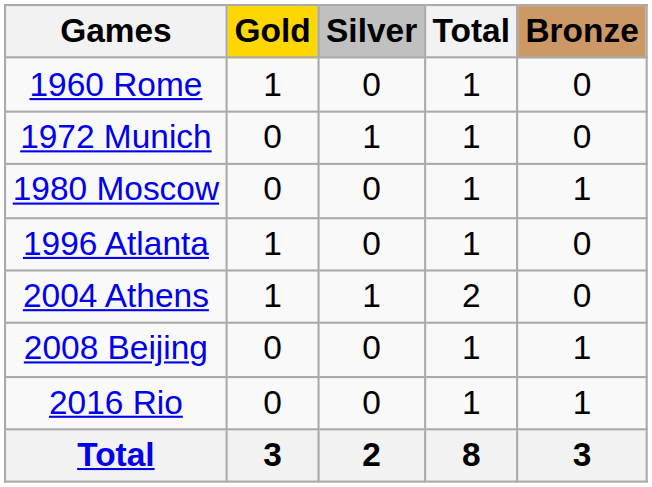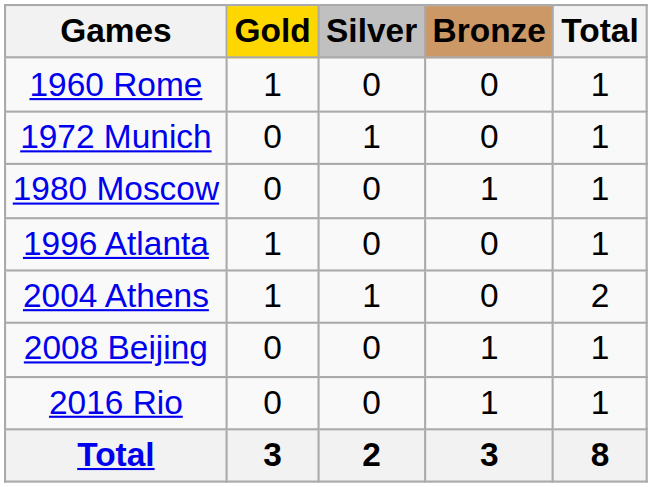columns swapped: Bronze <-> Total
